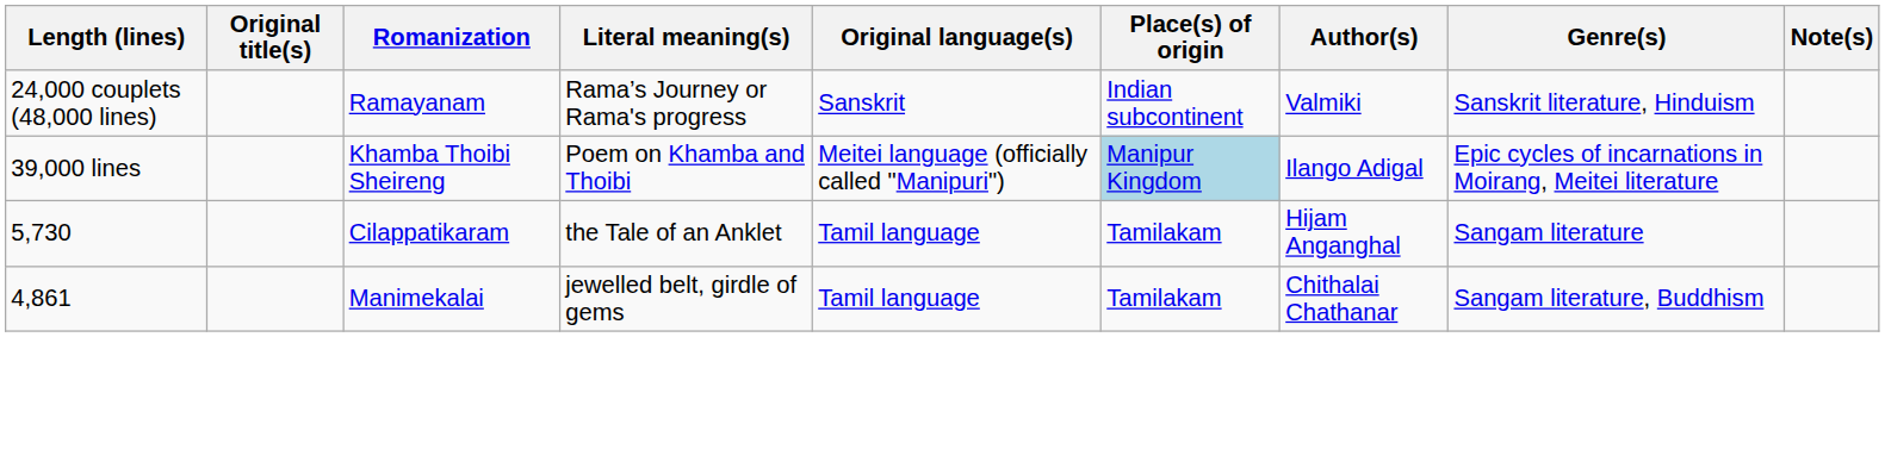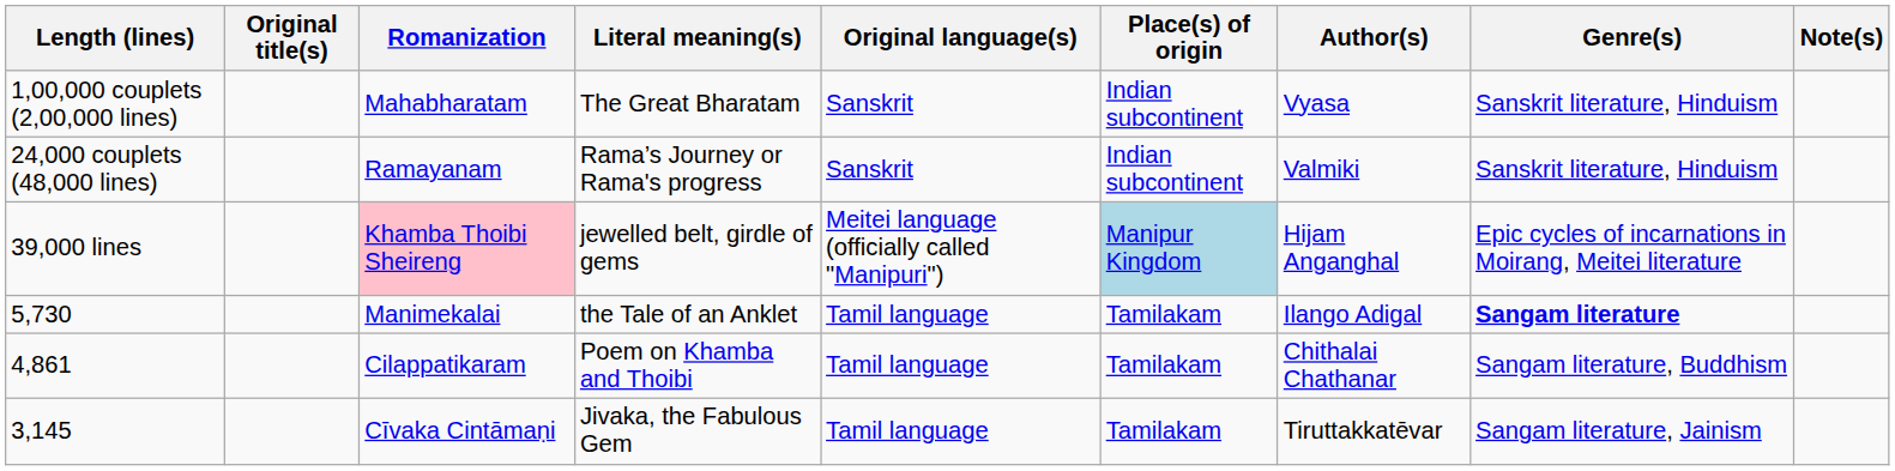+ row: 1,00,000 couplets (2,00,000 lines) | Mahabharatam | The Great Bharatam | Sanskrit | Indian subcontinent | Vyasa | Sanskrit literature, Hinduism
39,000 lines | Romanization: no background -> pink background
39,000 lines | Literal meaning(s): Poem on Khamba and Thoibi -> jewelled belt, girdle of gems
39,000 lines | Author(s): Ilango Adigal -> Hijam Anganghal
5,730 | Romanization: Cilappatikaram -> Manimekalai
5,730 | Author(s): Hijam Anganghal -> Ilango Adigal
5,730 | Genre(s): normal -> bold
4,861 | Romanization: Manimekalai -> Cilappatikaram
4,861 | Literal meaning(s): jewelled belt, girdle of gems -> Poem on Khamba and Thoibi
+ row: 3,145 | Cīvaka Cintāmaṇi | Jivaka, the Fabulous Gem | Tamil language | Tamilakam | Tiruttakkatēvar | Sangam literature, Jainism
